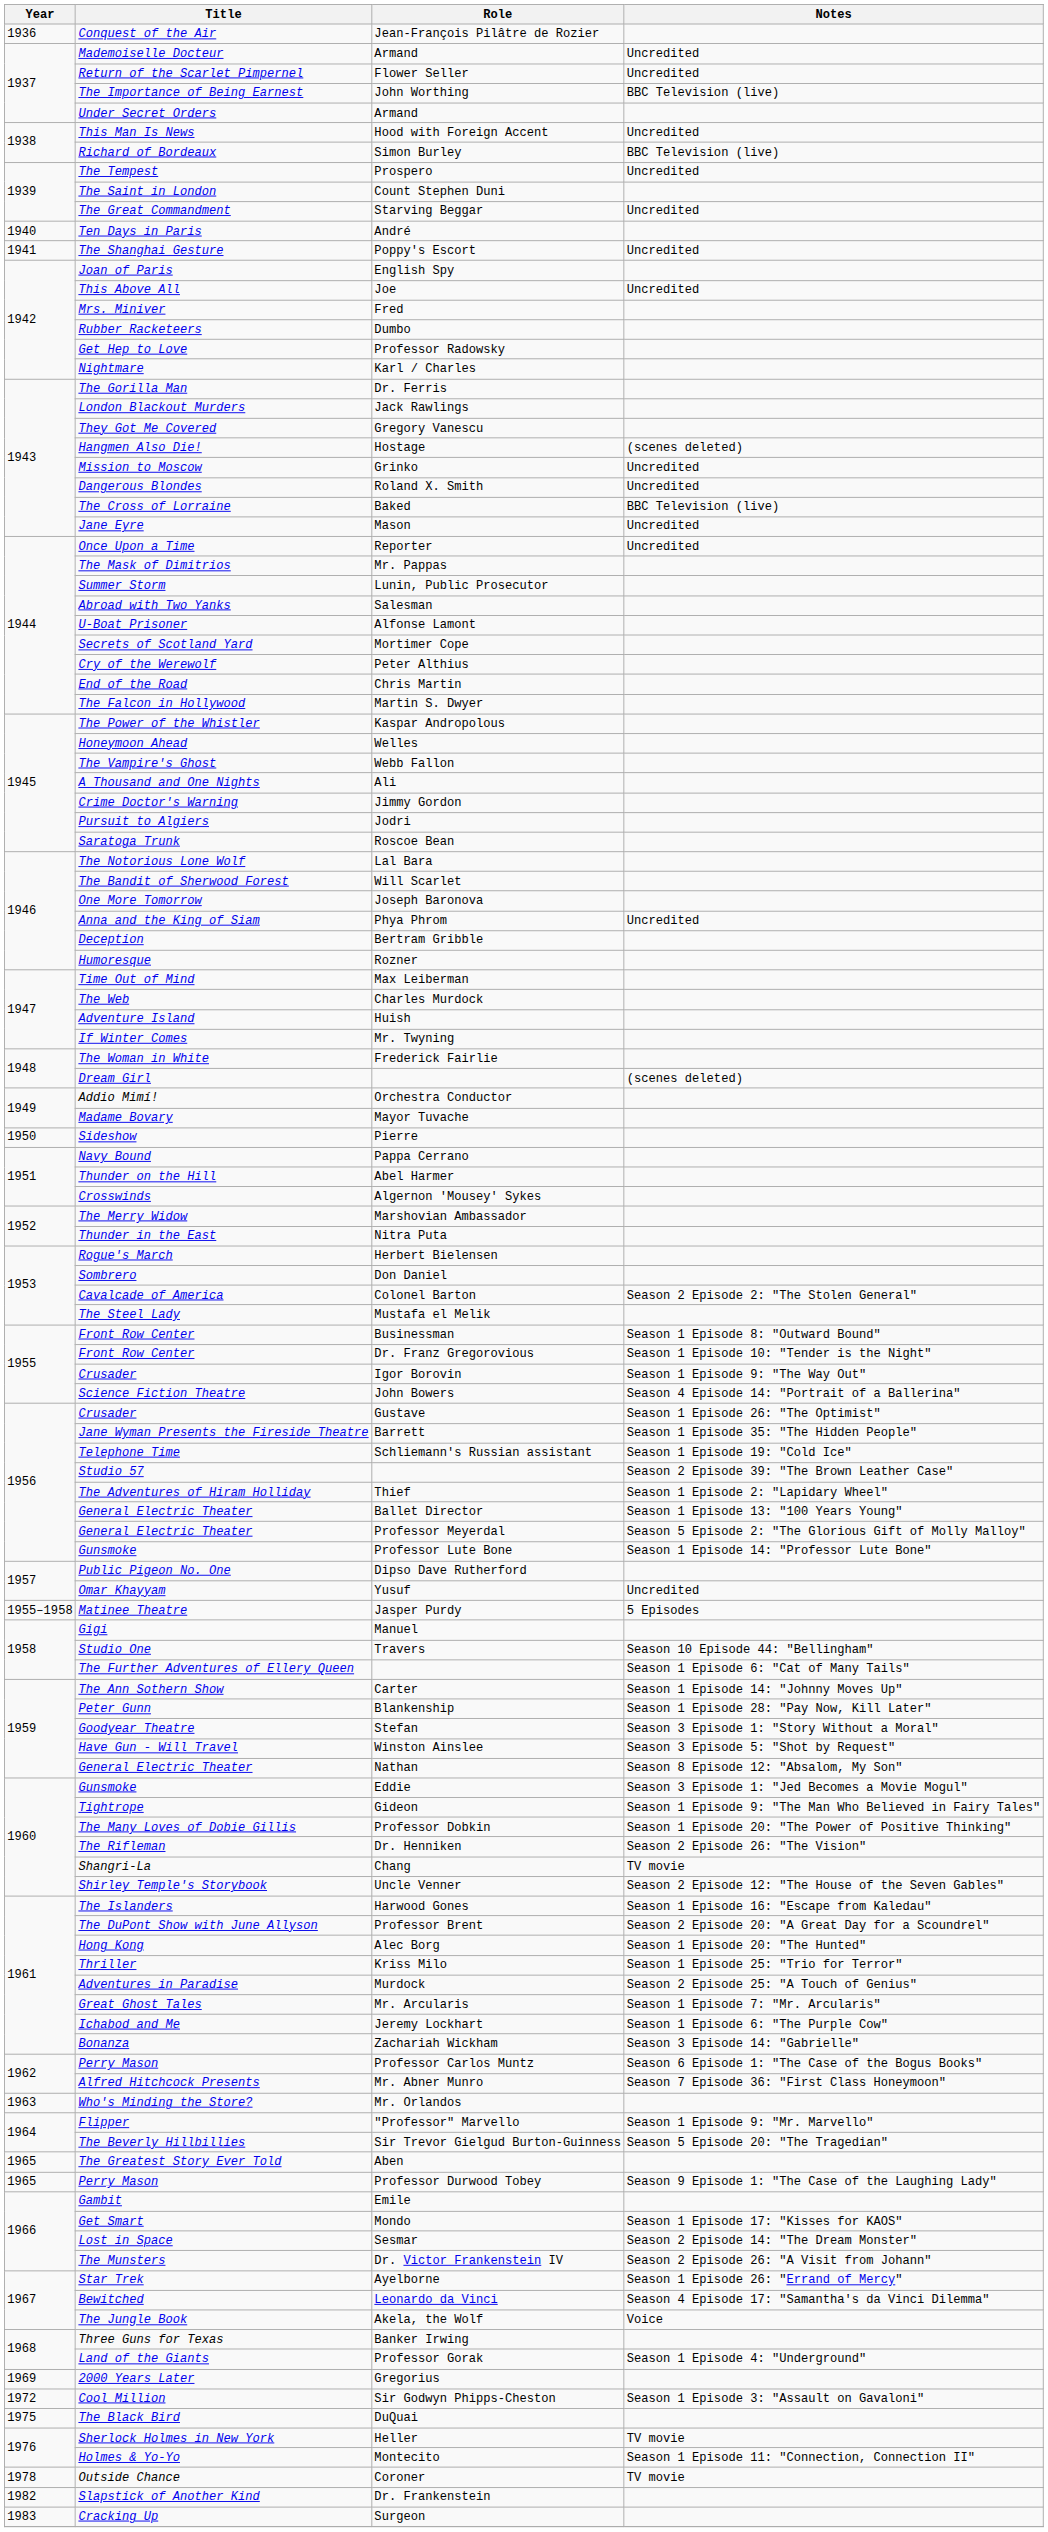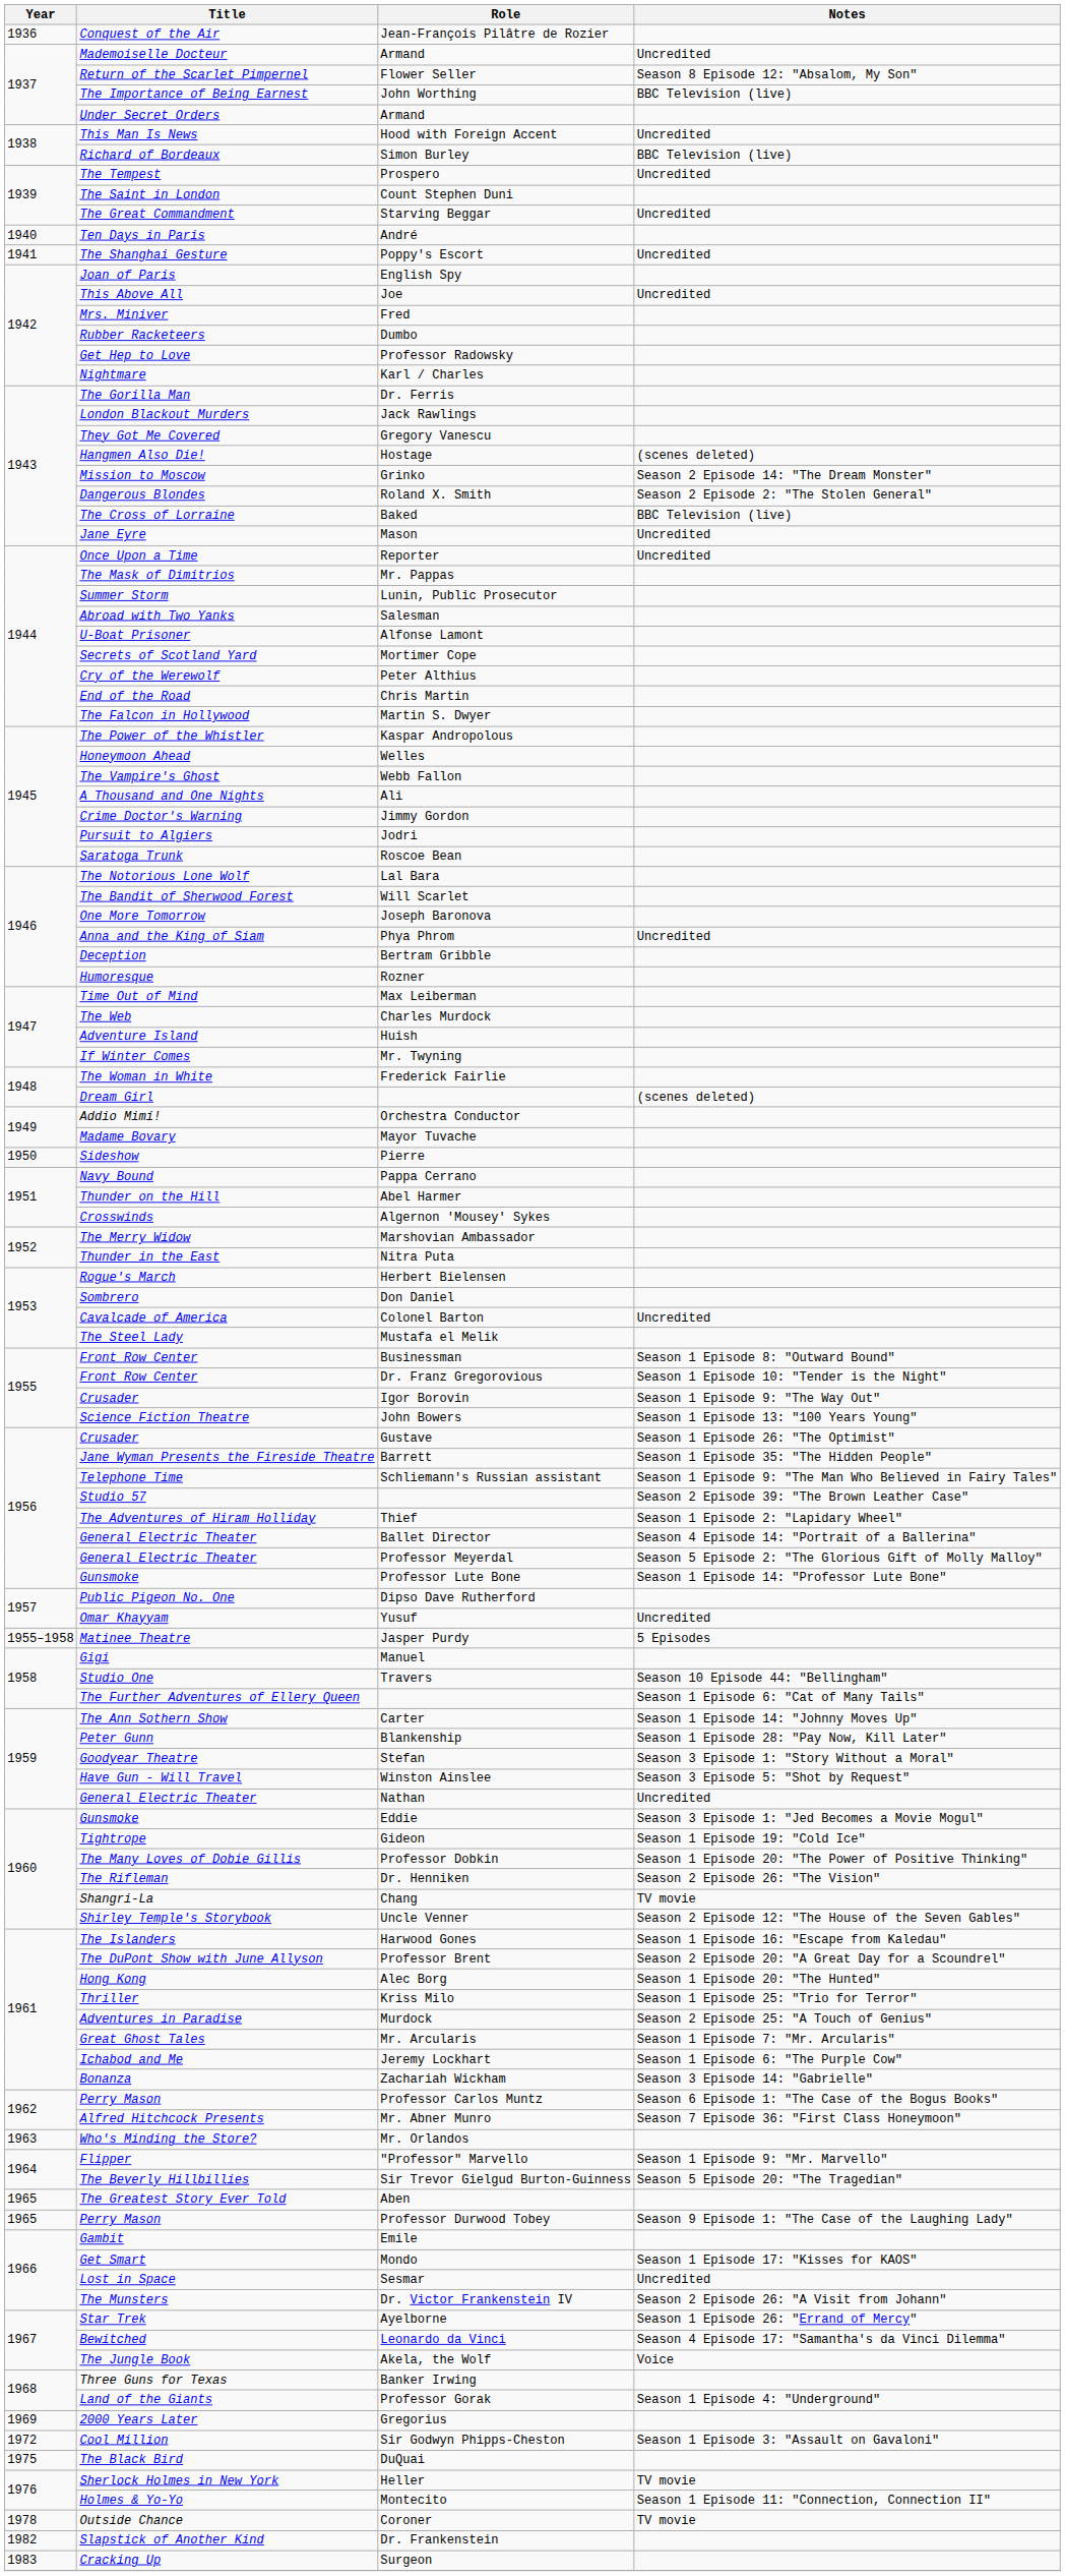Flower Seller | Notes: Uncredited -> Season 8 Episode 12: "Absalom, My Son"
Grinko | Notes: Uncredited -> Season 2 Episode 14: "The Dream Monster"
Roland X. Smith | Notes: Uncredited -> Season 2 Episode 2: "The Stolen General"
Colonel Barton | Notes: Season 2 Episode 2: "The Stolen General" -> Uncredited
John Bowers | Notes: Season 4 Episode 14: "Portrait of a Ballerina" -> Season 1 Episode 13: "100 Years Young"
Schliemann's Russian assistant | Notes: Season 1 Episode 19: "Cold Ice" -> Season 1 Episode 9: "The Man Who Believed in Fairy Tales"
Ballet Director | Notes: Season 1 Episode 13: "100 Years Young" -> Season 4 Episode 14: "Portrait of a Ballerina"
Nathan | Notes: Season 8 Episode 12: "Absalom, My Son" -> Uncredited
Gideon | Notes: Season 1 Episode 9: "The Man Who Believed in Fairy Tales" -> Season 1 Episode 19: "Cold Ice"
Sesmar | Notes: Season 2 Episode 14: "The Dream Monster" -> Uncredited
